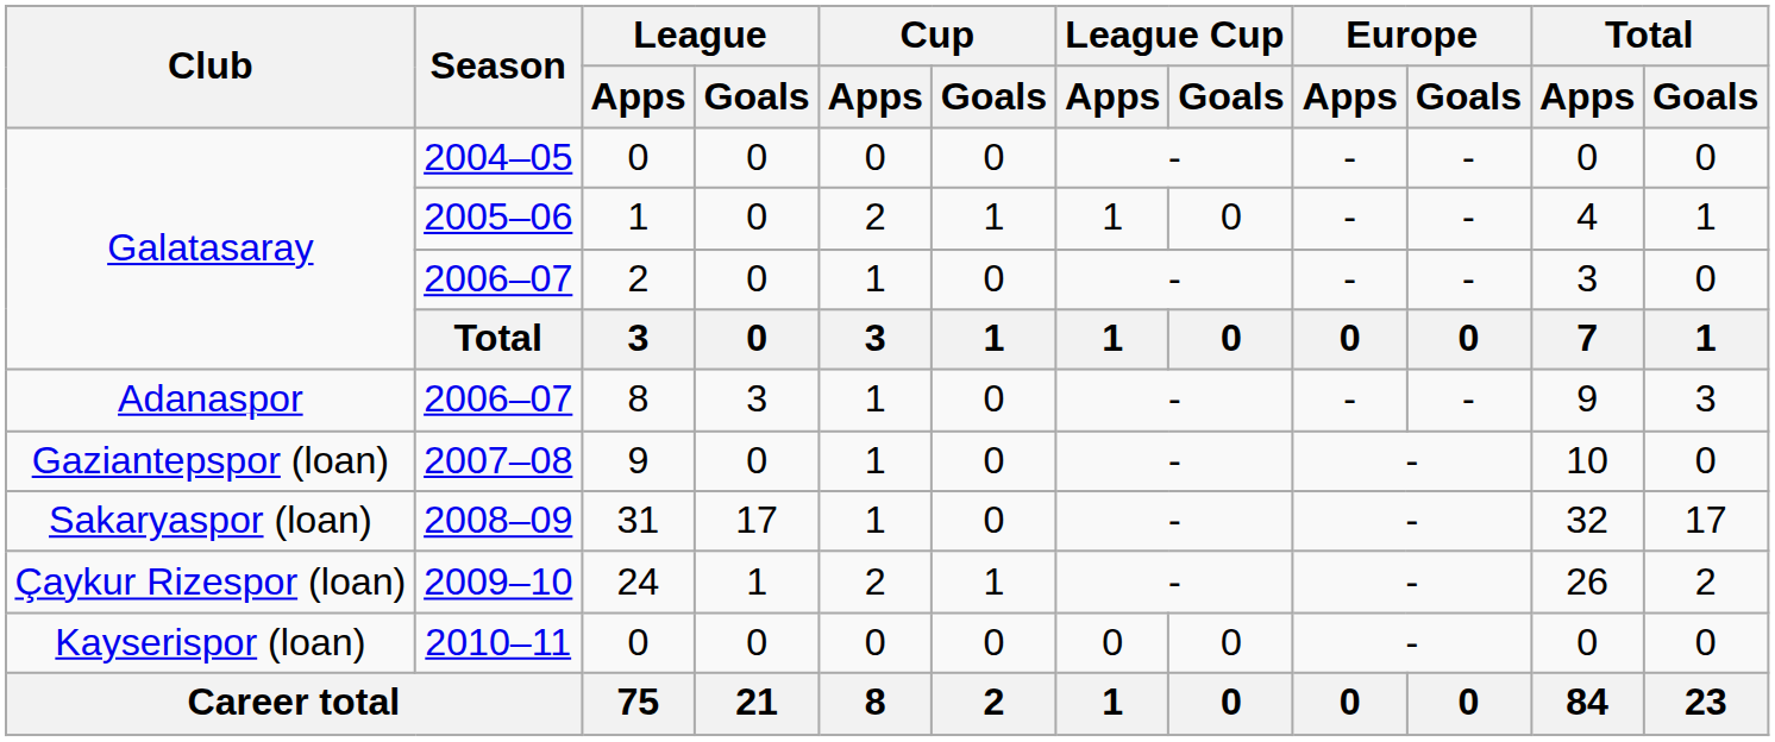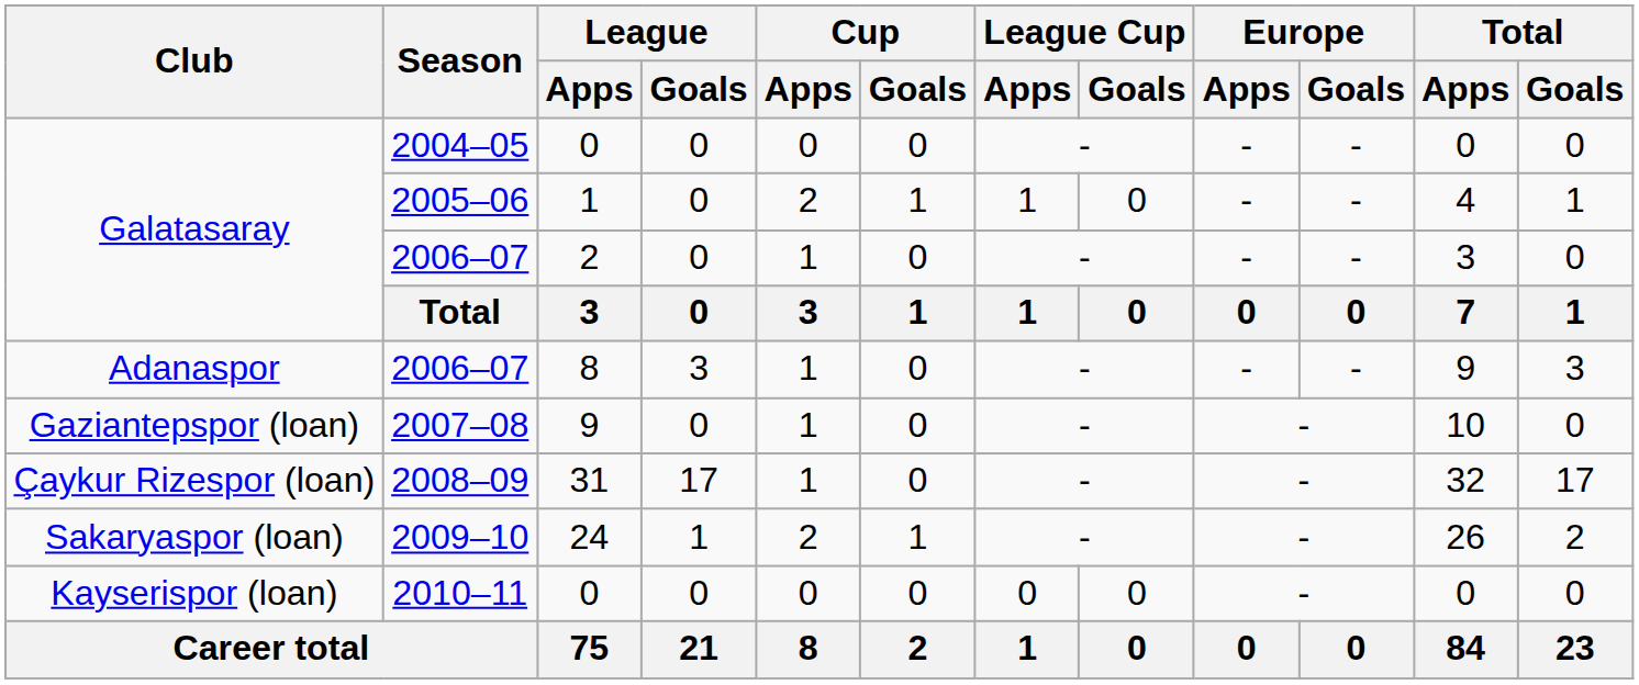2008–09 | Club: Sakaryaspor (loan) -> Çaykur Rizespor (loan)
2009–10 | Club: Çaykur Rizespor (loan) -> Sakaryaspor (loan)
